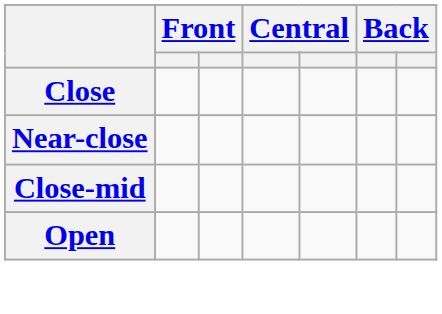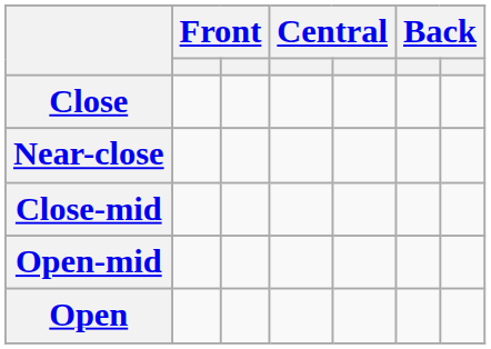+ row: Open-mid
